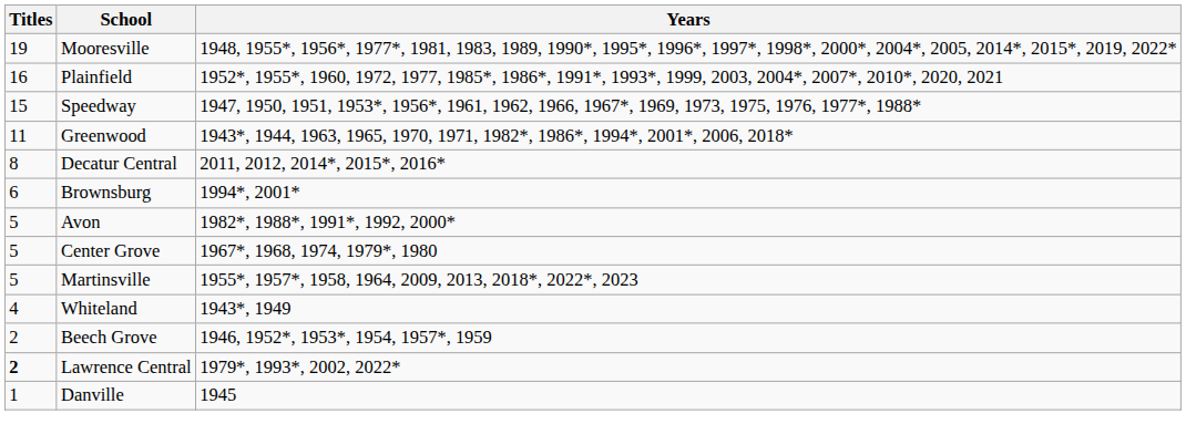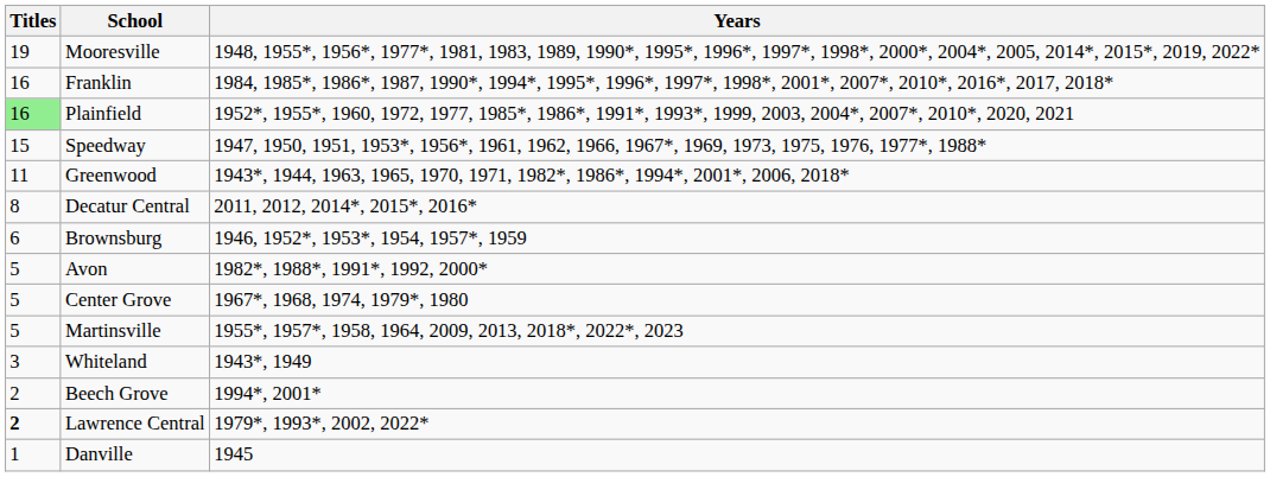+ row: 16 | Franklin | 1984, 1985*, 1986*, 1987, 1990*, 1994*, 1995*, 1996*, 1997*, 1998*, 2001*, 2007*, 2010*, 2016*, 2017, 2018*
Plainfield | Titles: no background -> lightgreen background
Brownsburg | Years: 1994*, 2001* -> 1946, 1952*, 1953*, 1954, 1957*, 1959
Whiteland | Titles: 4 -> 3
Beech Grove | Years: 1946, 1952*, 1953*, 1954, 1957*, 1959 -> 1994*, 2001*
